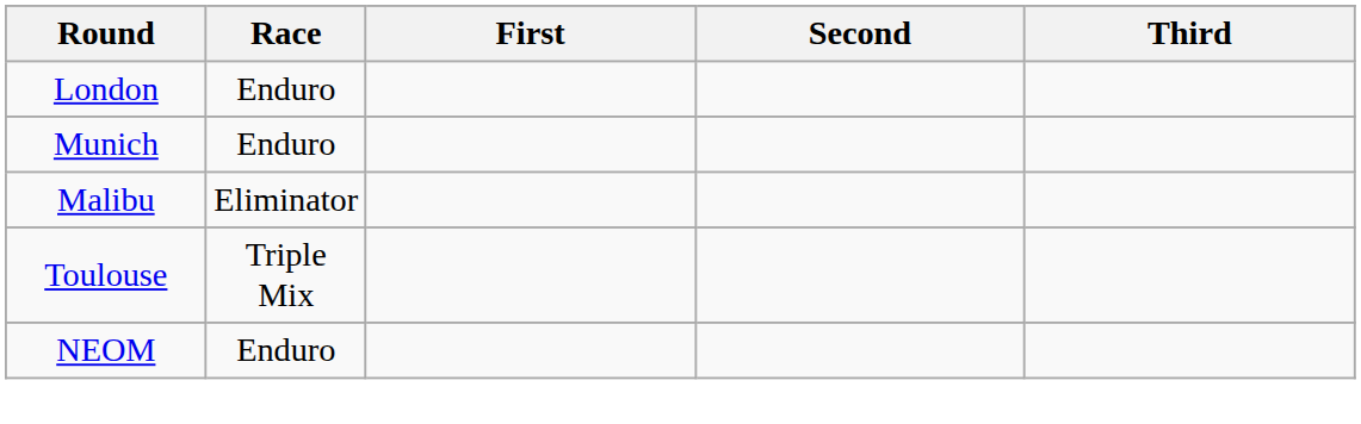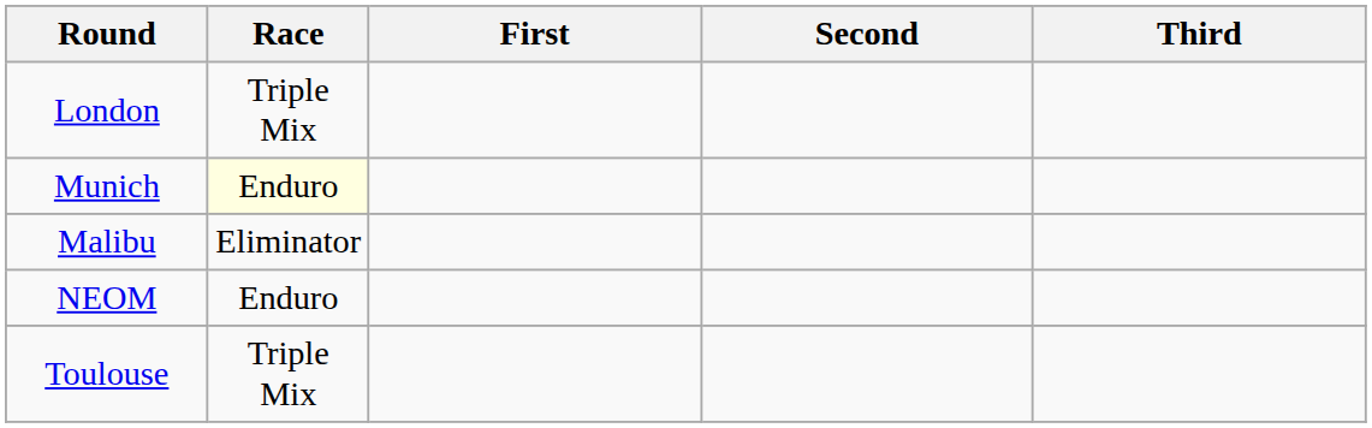London | Race: Enduro -> Triple Mix
Munich | Race: no background -> lightyellow background
rows swapped: Toulouse <-> NEOM
